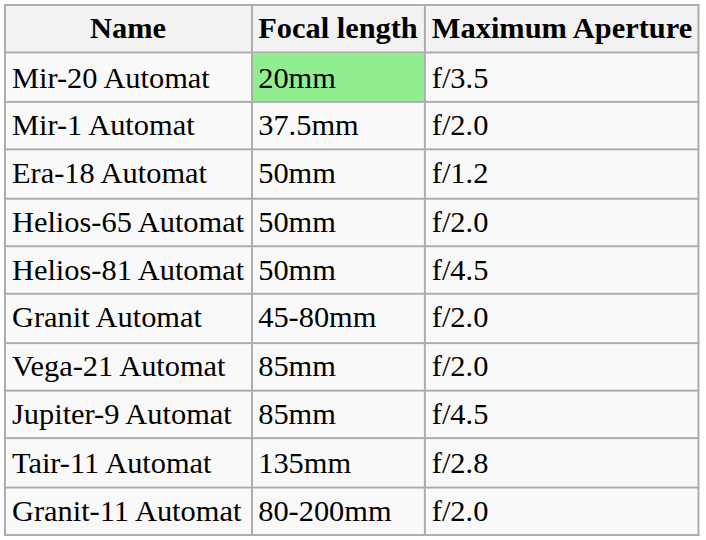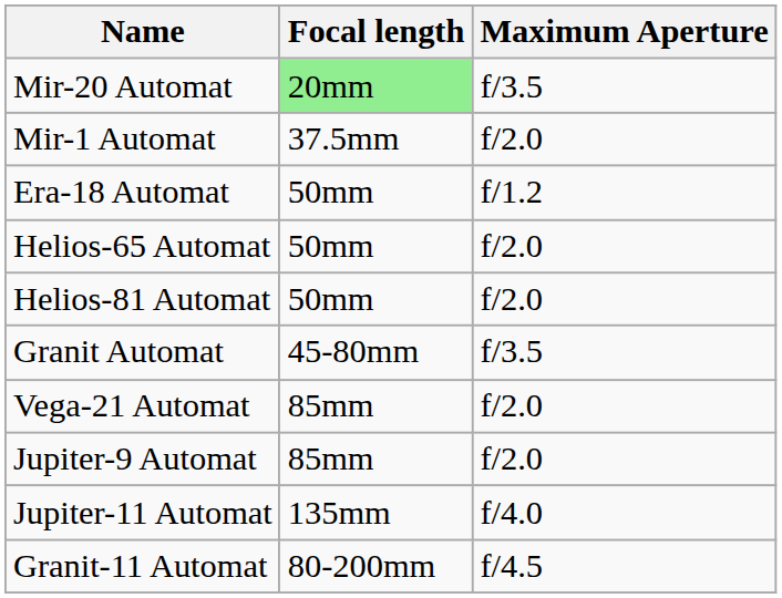Helios-81 Automat | Maximum Aperture: f/4.5 -> f/2.0
Granit Automat | Maximum Aperture: f/2.0 -> f/3.5
Jupiter-9 Automat | Maximum Aperture: f/4.5 -> f/2.0
+ row: Jupiter-11 Automat | 135mm | f/4.0
- row: Tair-11 Automat | 135mm | f/2.8
Granit-11 Automat | Maximum Aperture: f/2.0 -> f/4.5
